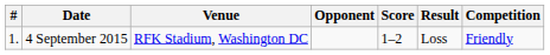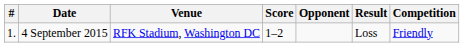columns swapped: Opponent <-> Score
